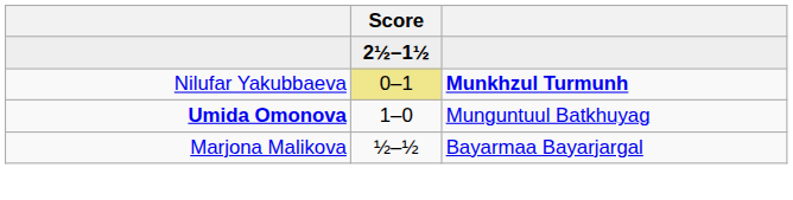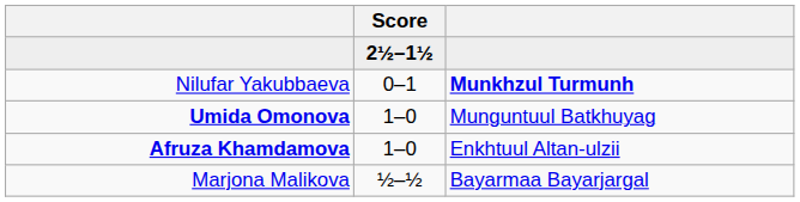Nilufar Yakubbaeva | Score: khaki background -> no background
+ row: Afruza Khamdamova | 1–0 | Enkhtuul Altan-ulzii
